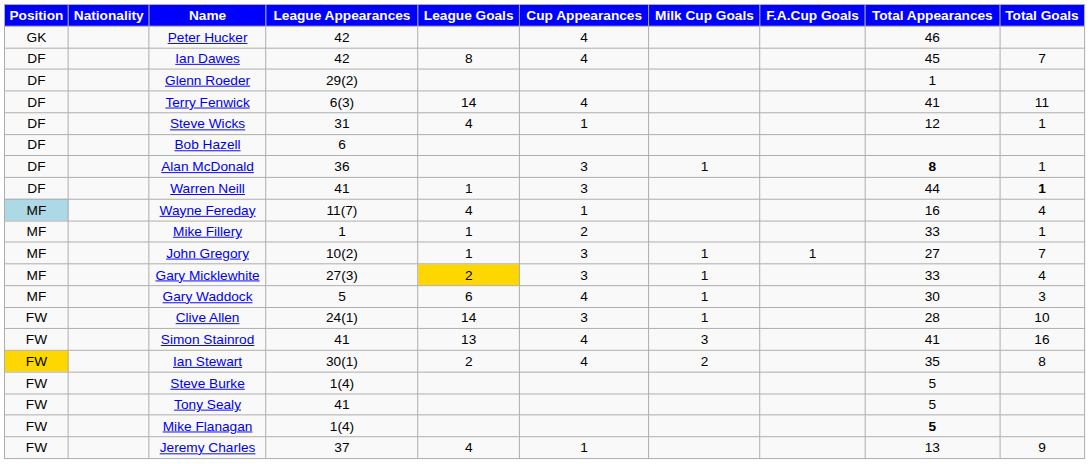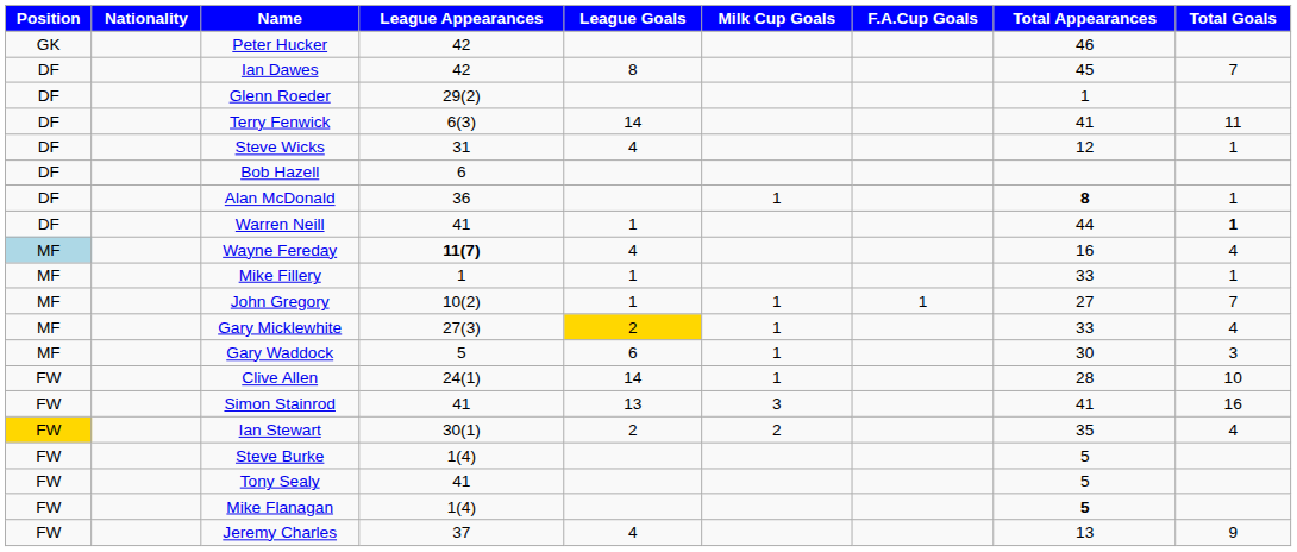- column: Cup Appearances | 4 | 4 | 4 | 1 | 3 | 3 | 1 | 2 | 3 | 3 | 4 | 3 | 4 | 4 | 1
Wayne Fereday | League Appearances: normal -> bold
Ian Stewart | Total Goals: 8 -> 4
